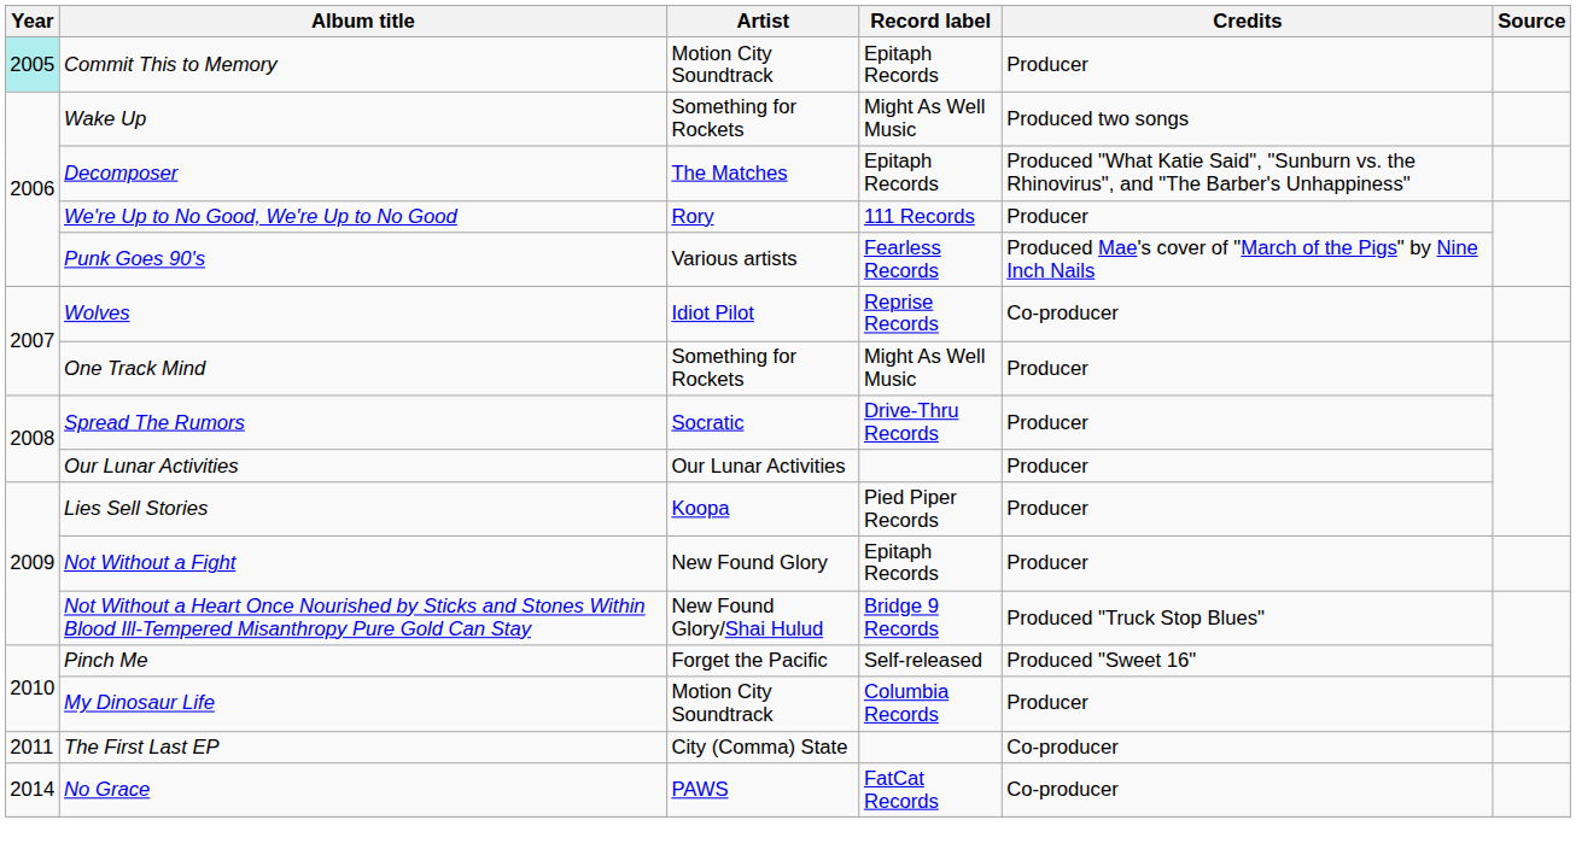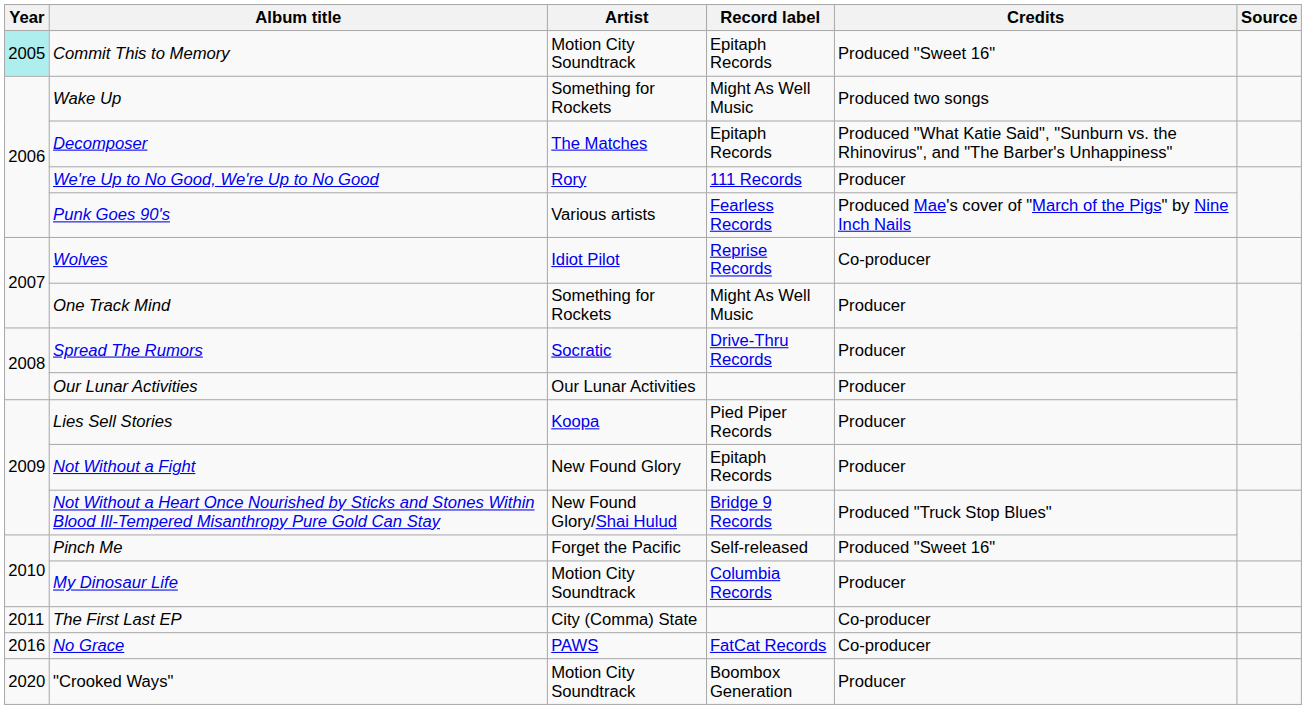Commit This to Memory | Credits: Producer -> Produced "Sweet 16"
No Grace | Year: 2014 -> 2016
+ row: 2020 | "Crooked Ways" | Motion City Soundtrack | Boombox Generation | Producer
